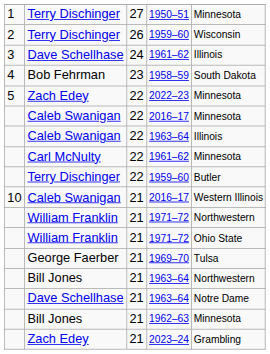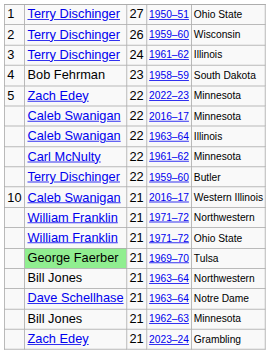1950–51 | column 5: Minnesota -> Ohio State
24 / 1961–62 | column 2: Dave Schellhase -> Terry Dischinger
1969–70 | column 2: no background -> lightgreen background
